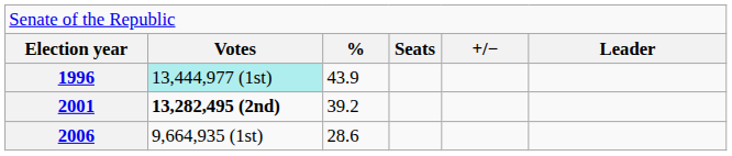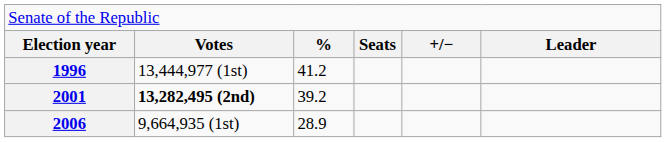1996 | column 2: paleturquoise background -> no background
1996 | column 3: 43.9 -> 41.2
2006 | column 3: 28.6 -> 28.9
